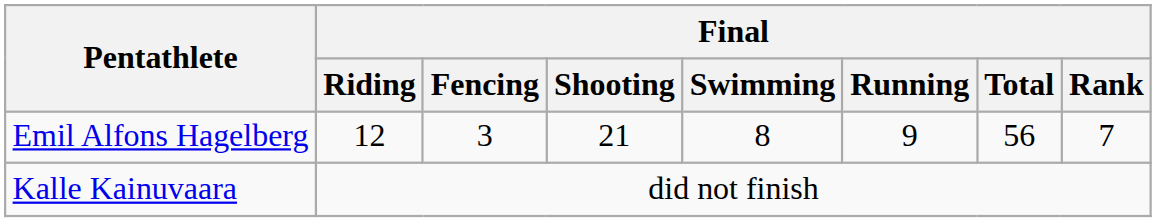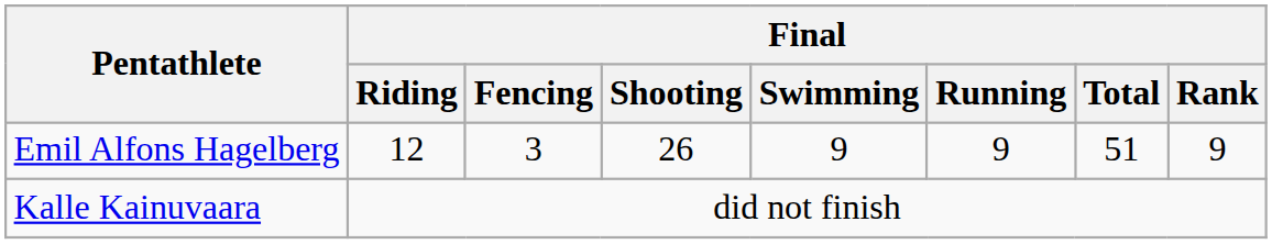Emil Alfons Hagelberg | Final / Shooting: 21 -> 26
Emil Alfons Hagelberg | Final / Swimming: 8 -> 9
Emil Alfons Hagelberg | Final / Total: 56 -> 51
Emil Alfons Hagelberg | Final / Rank: 7 -> 9
